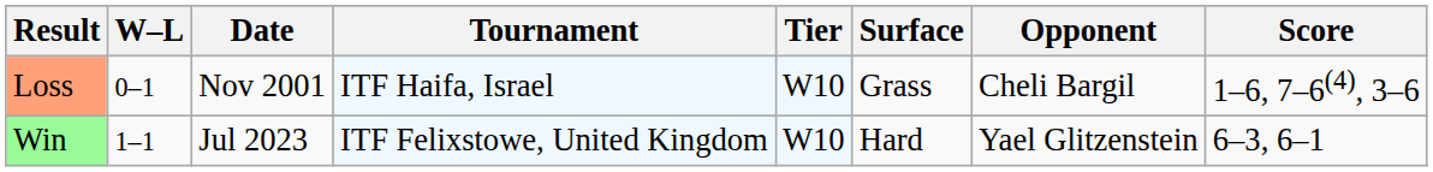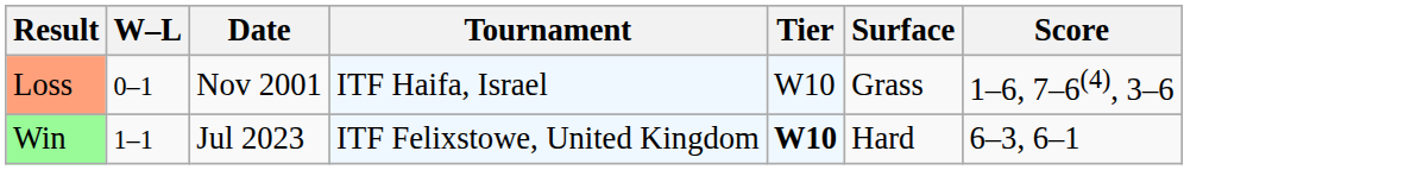- column: Opponent | Cheli Bargil | Yael Glitzenstein
Win | Tier: normal -> bold
